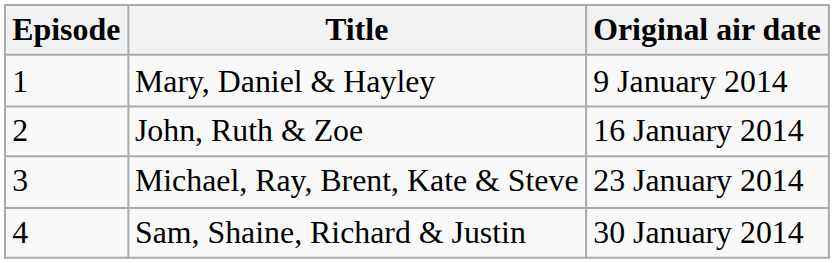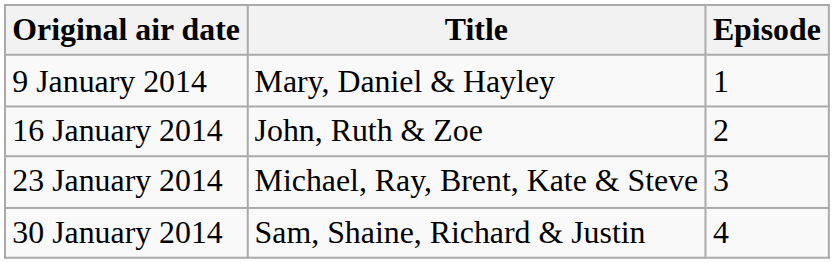columns swapped: Episode <-> Original air date
